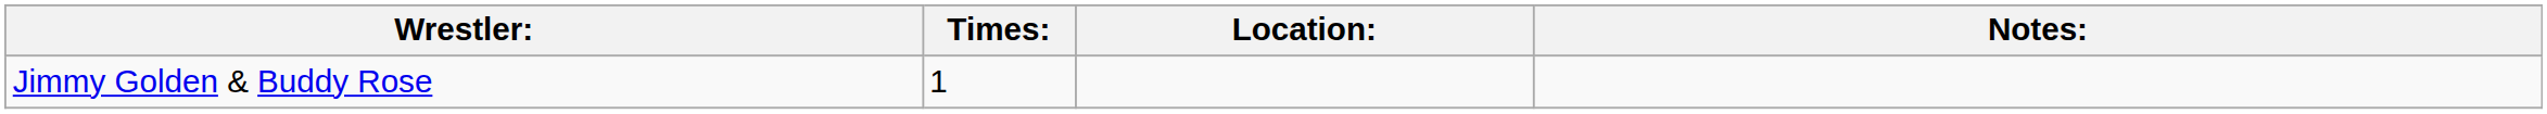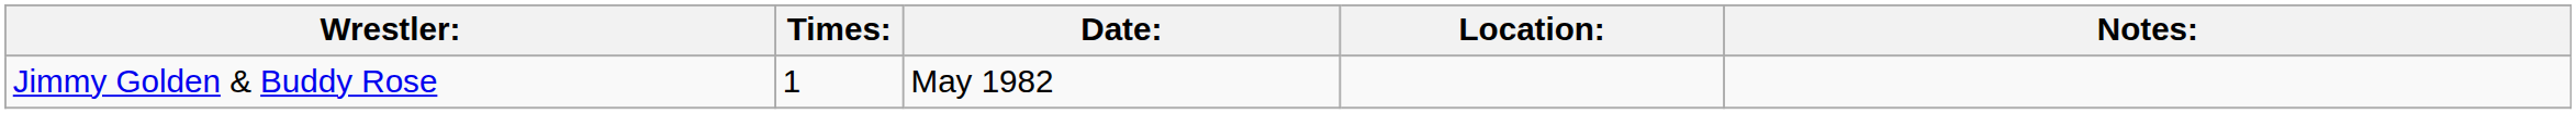+ column: Date: | May 1982
